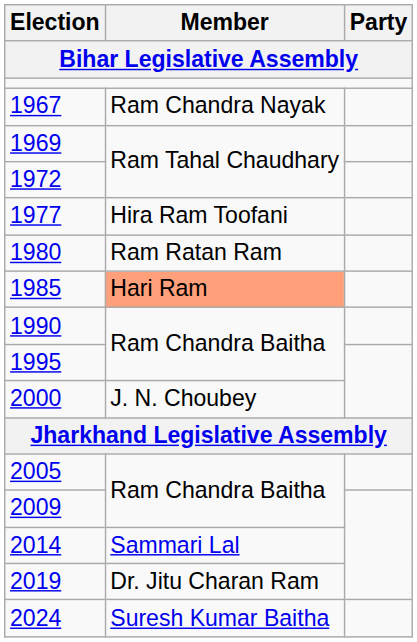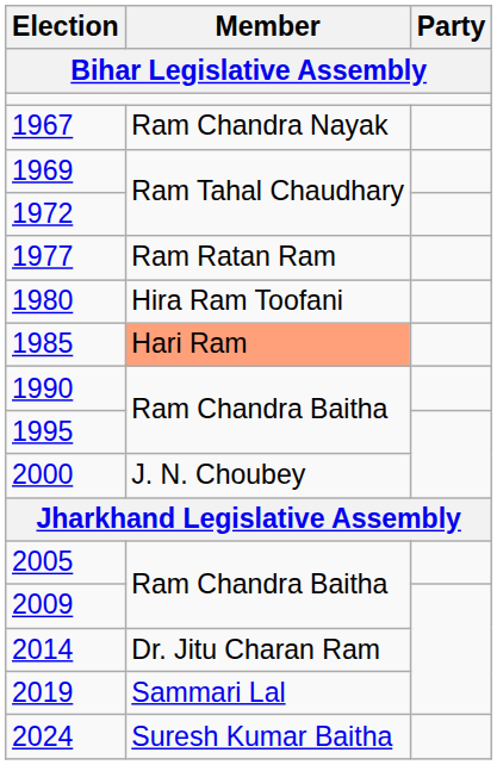1977 | Member: Hira Ram Toofani -> Ram Ratan Ram
1980 | Member: Ram Ratan Ram -> Hira Ram Toofani
2014 | Member: Sammari Lal -> Dr. Jitu Charan Ram
2019 | Member: Dr. Jitu Charan Ram -> Sammari Lal
